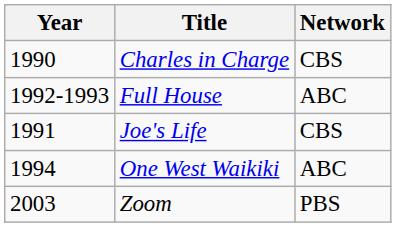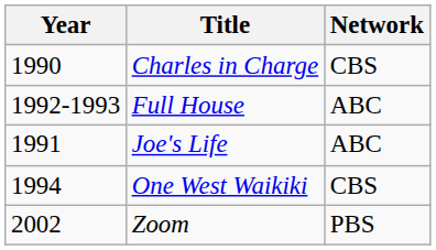Joe's Life | Network: CBS -> ABC
One West Waikiki | Network: ABC -> CBS
Zoom | Year: 2003 -> 2002
